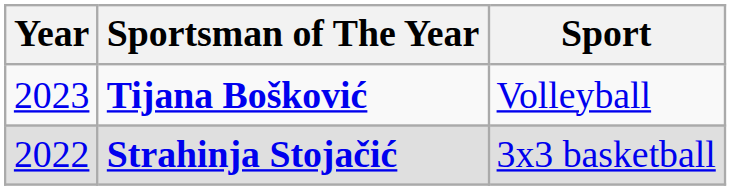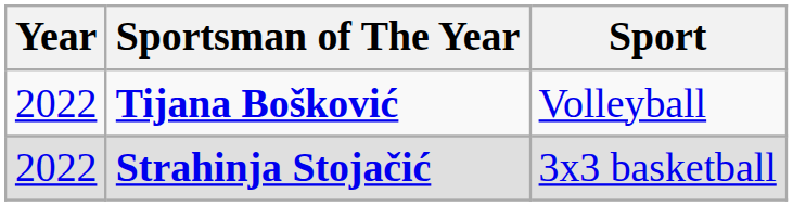Tijana Bošković | Year: 2023 -> 2022
